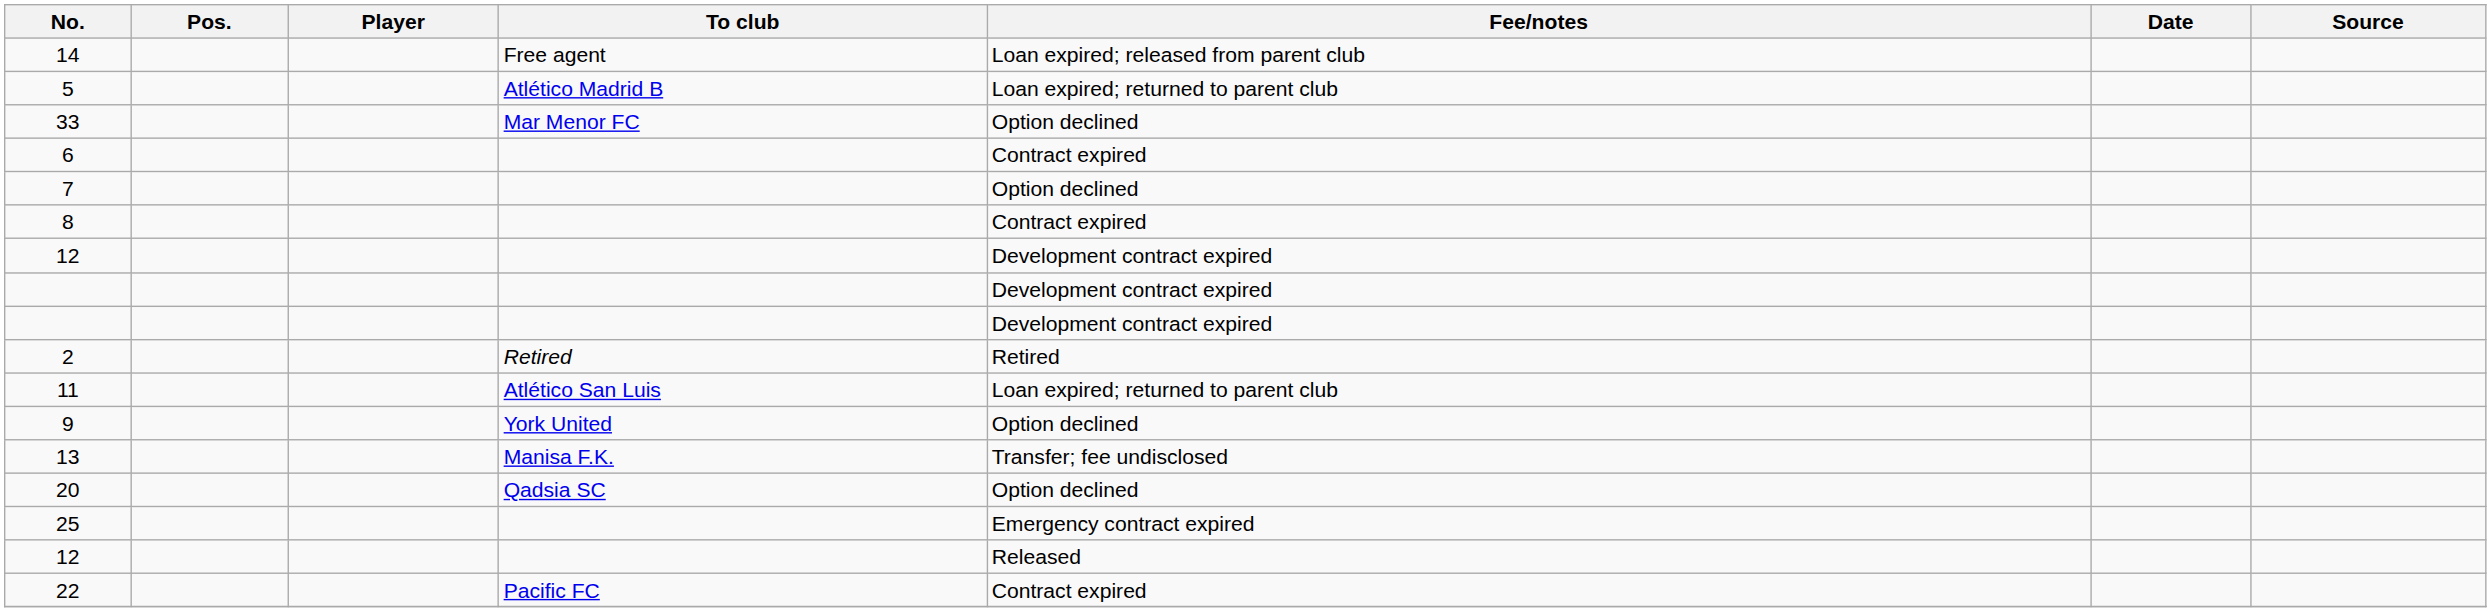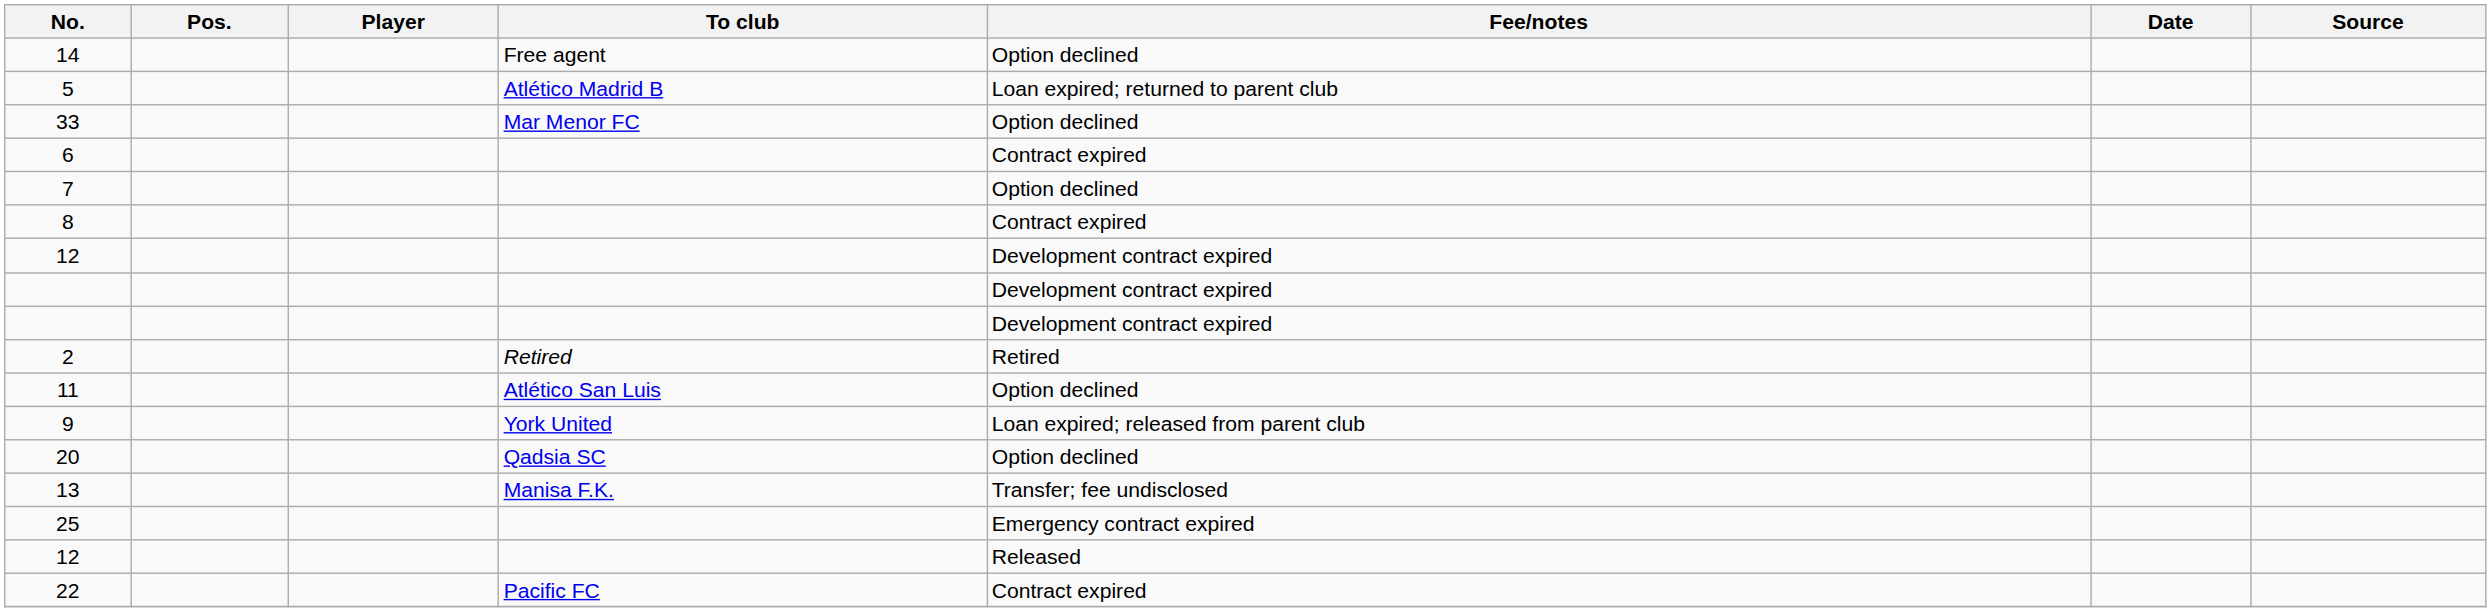14 | Fee/notes: Loan expired; released from parent club -> Option declined
11 | Fee/notes: Loan expired; returned to parent club -> Option declined
9 | Fee/notes: Option declined -> Loan expired; released from parent club
rows swapped: 20 <-> 13
